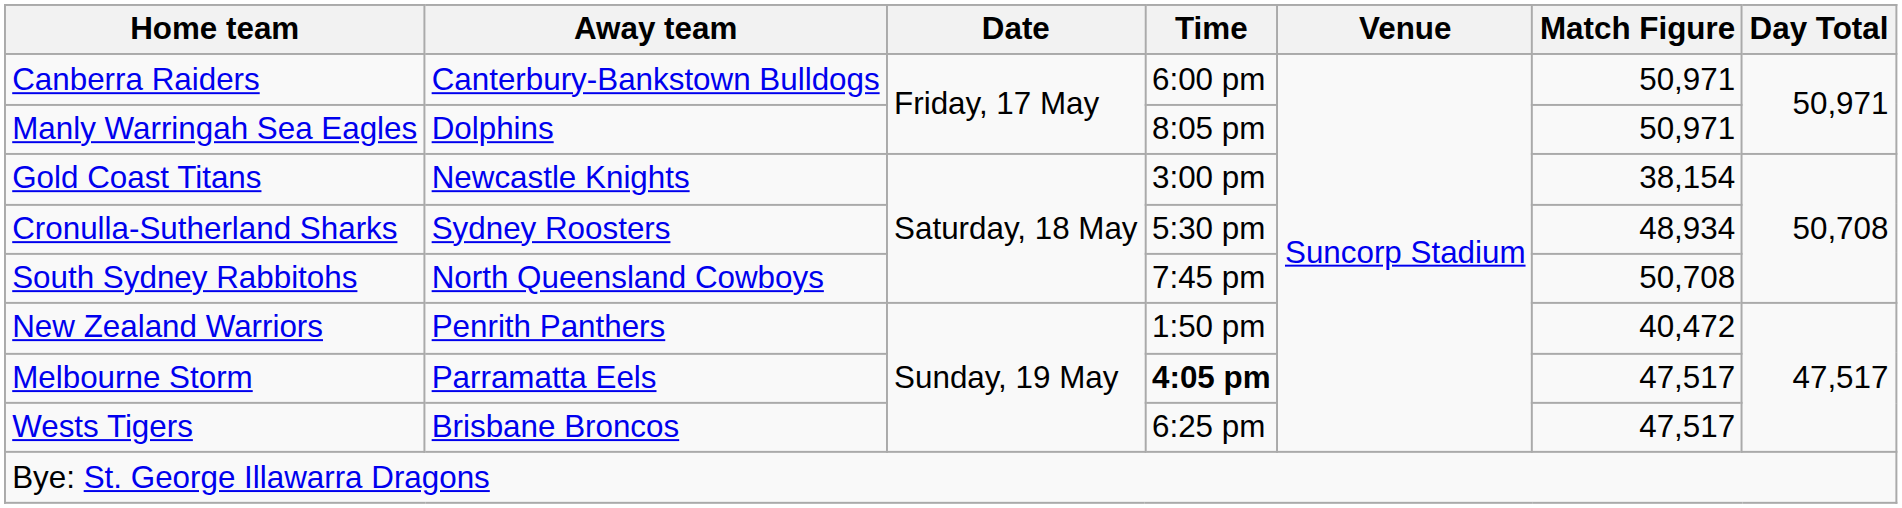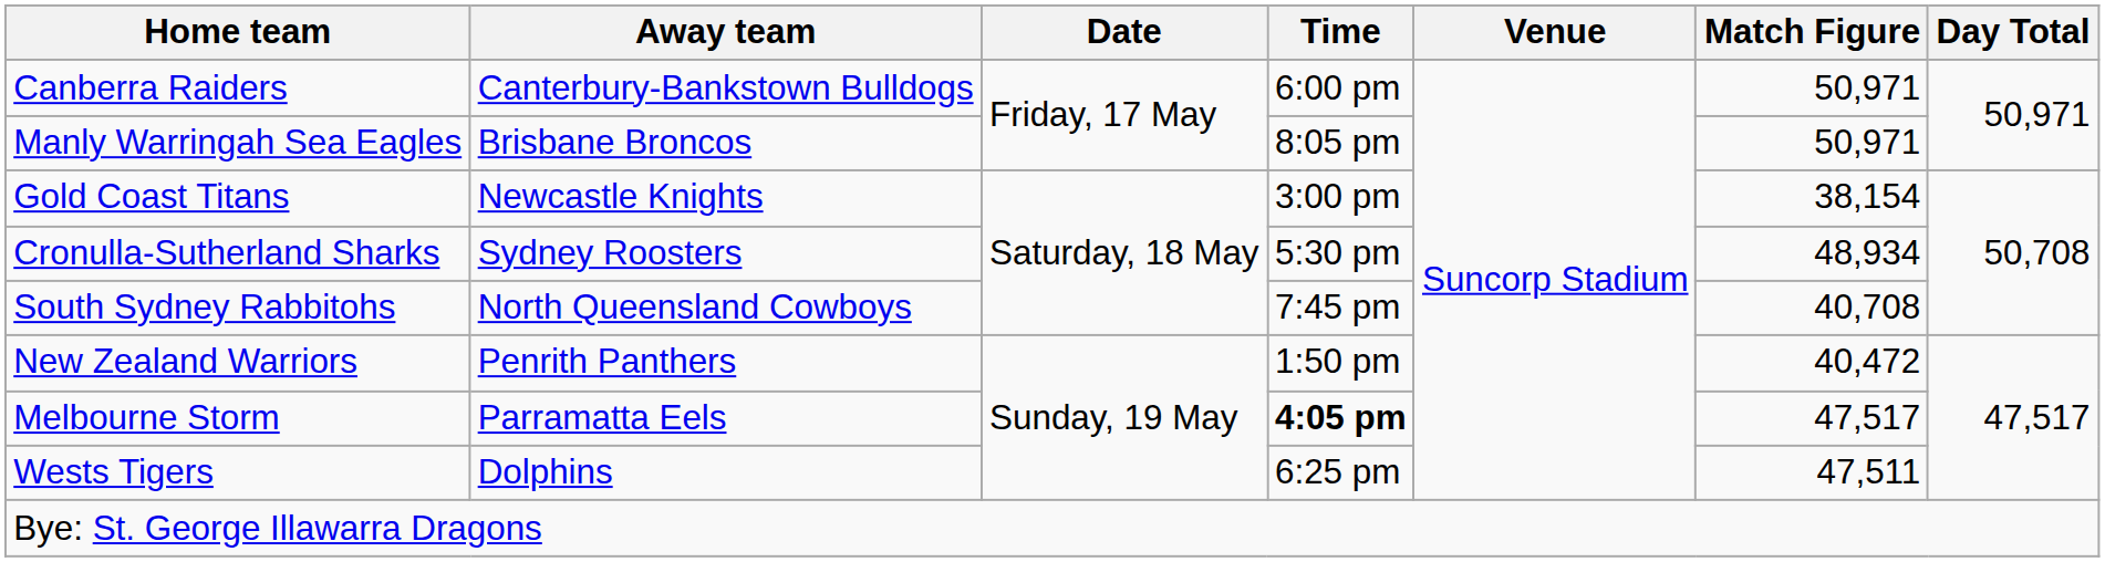Manly Warringah Sea Eagles | Away team: Dolphins -> Brisbane Broncos
South Sydney Rabbitohs | Match Figure: 50,708 -> 40,708
Wests Tigers | Away team: Brisbane Broncos -> Dolphins
Wests Tigers | Match Figure: 47,517 -> 47,511
